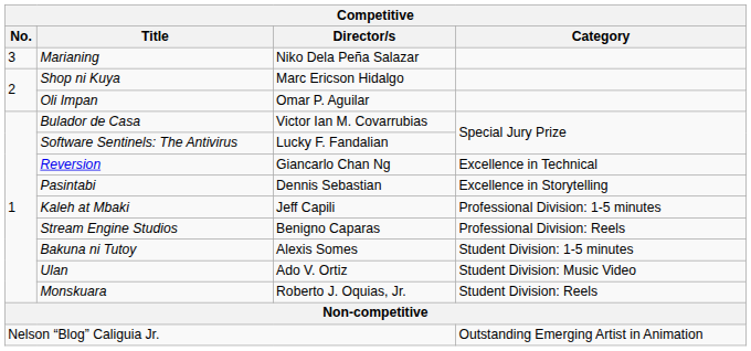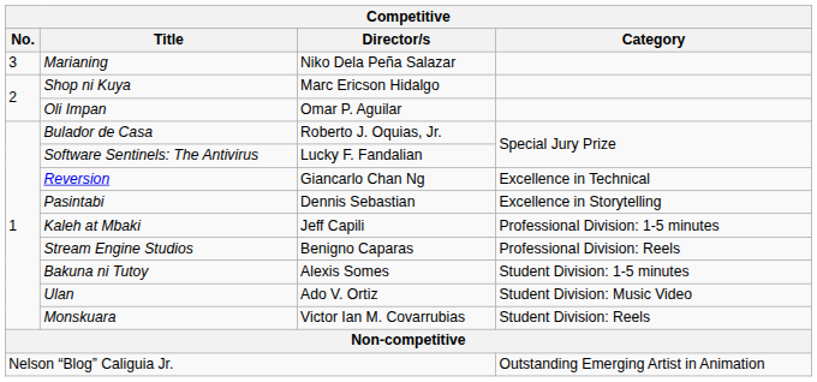Bulador de Casa | Director/s: Victor Ian M. Covarrubias -> Roberto J. Oquias, Jr.
Monskuara | Director/s: Roberto J. Oquias, Jr. -> Victor Ian M. Covarrubias
